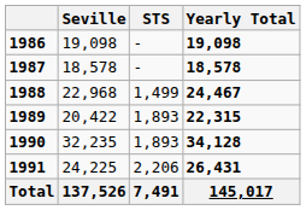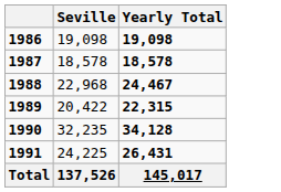- column: STS | - | - | 1,499 | 1,893 | 1,893 | 2,206 | 7,491
